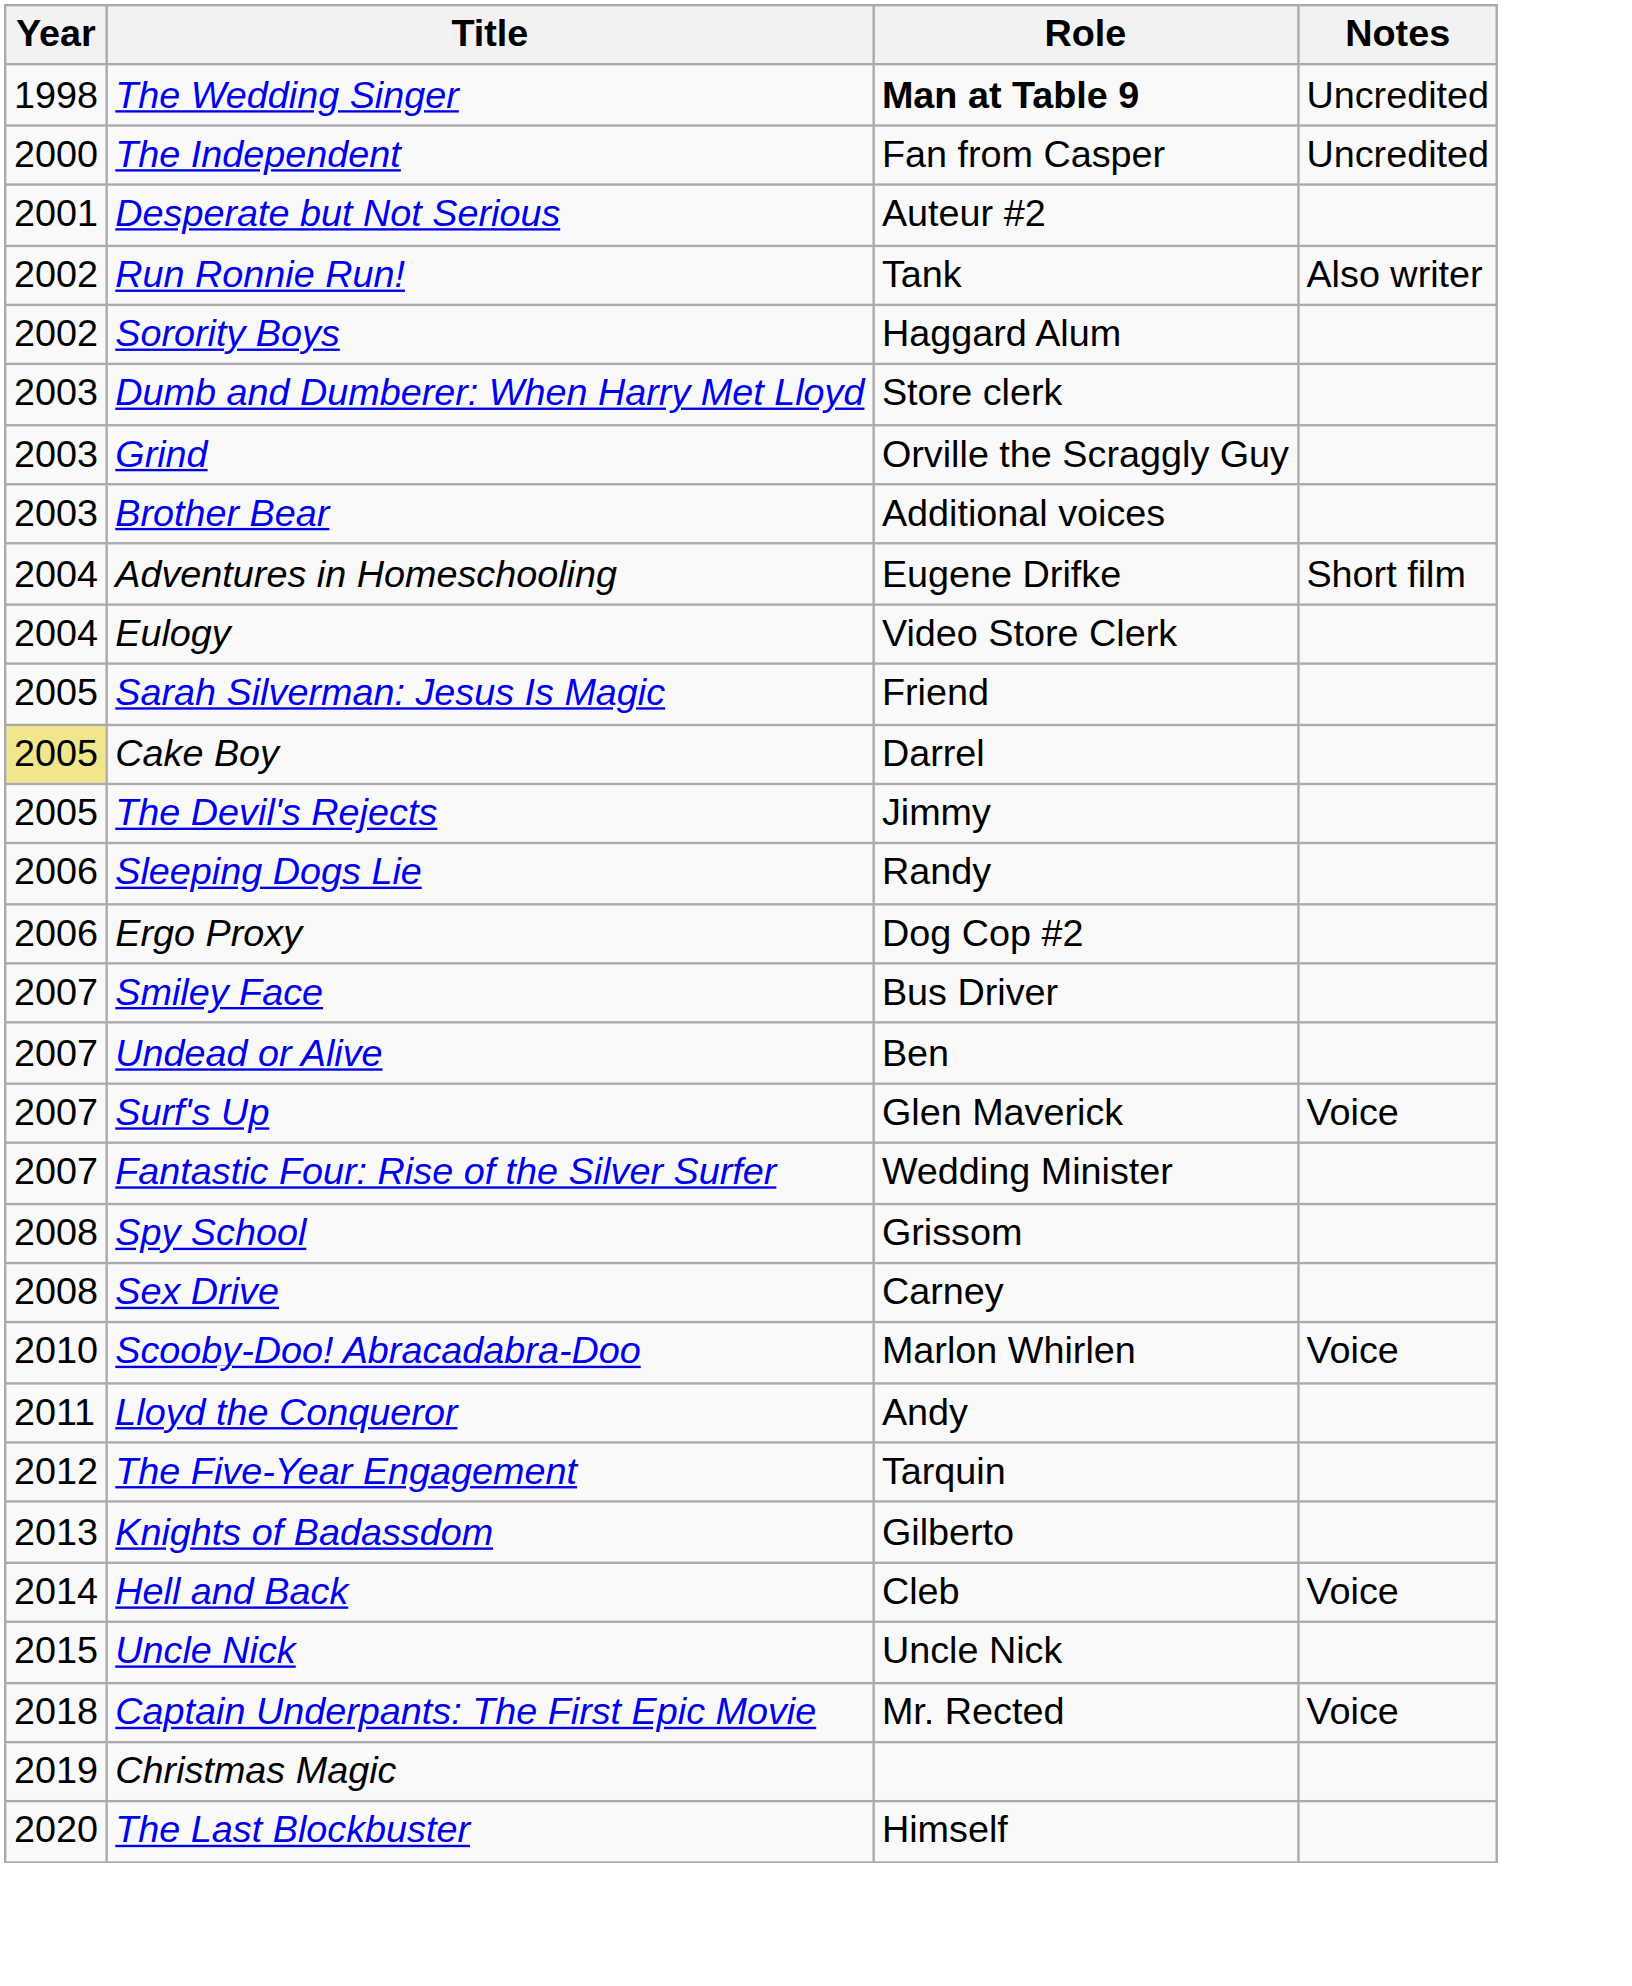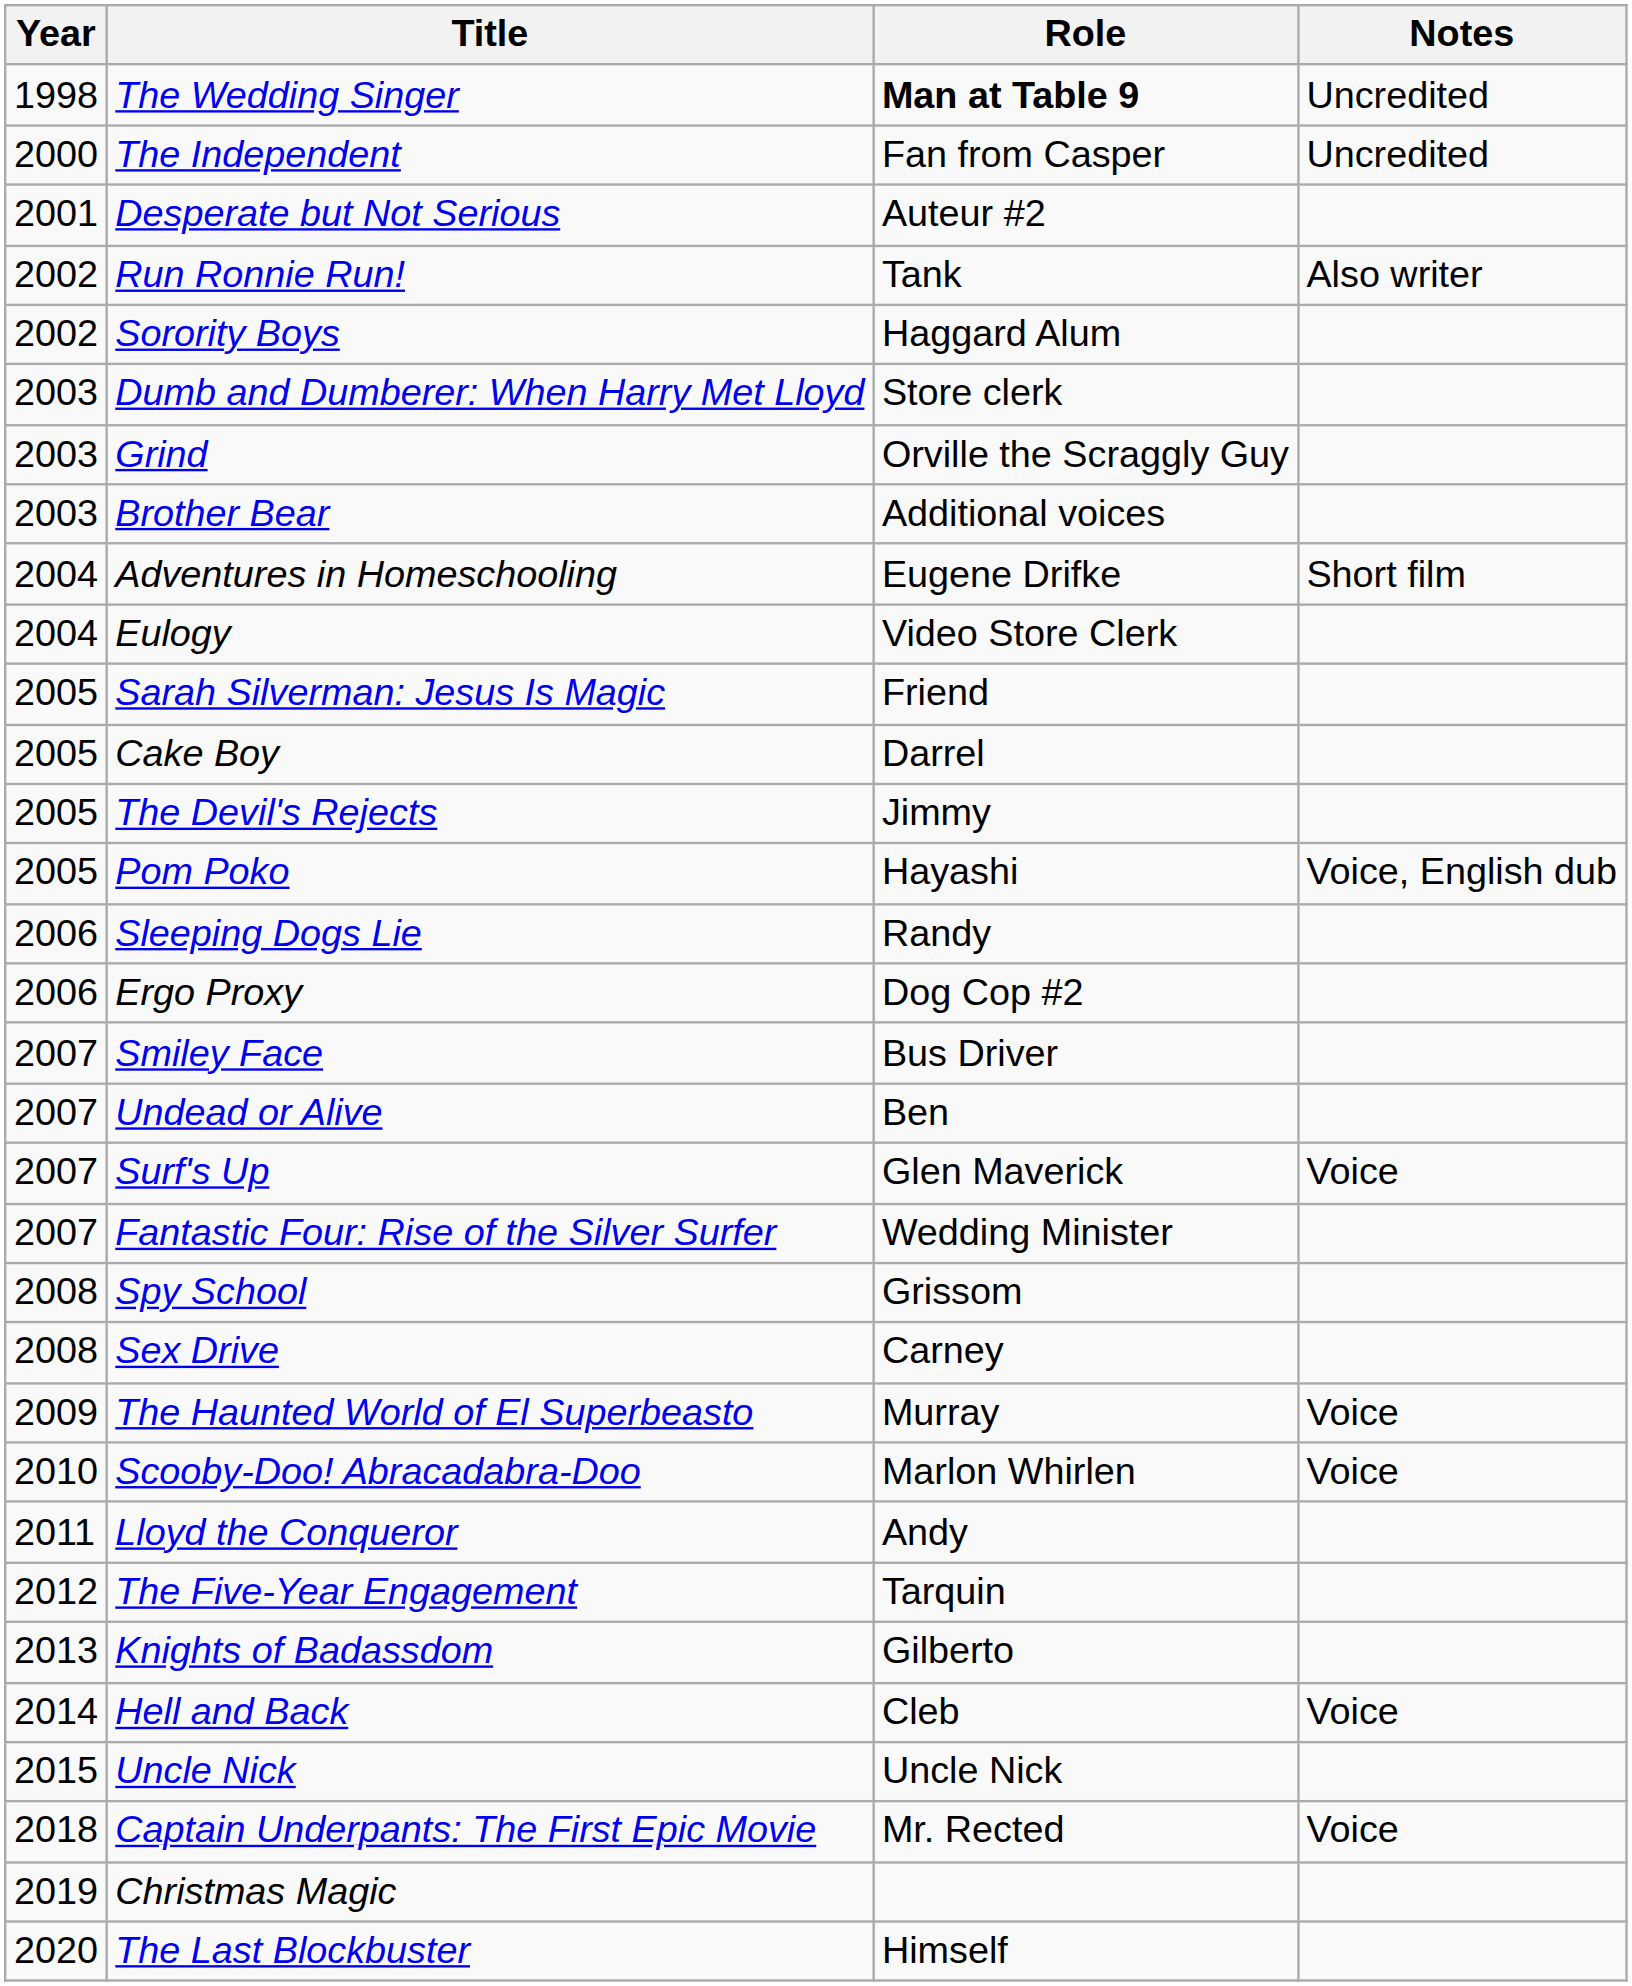Cake Boy | Year: khaki background -> no background
+ row: 2005 | Pom Poko | Hayashi | Voice, English dub
+ row: 2009 | The Haunted World of El Superbeasto | Murray | Voice
